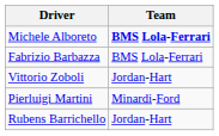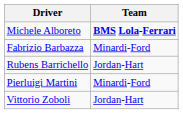Fabrizio Barbazza | Team: BMS Lola-Ferrari -> Minardi-Ford
rows swapped: Rubens Barrichello <-> Vittorio Zoboli
